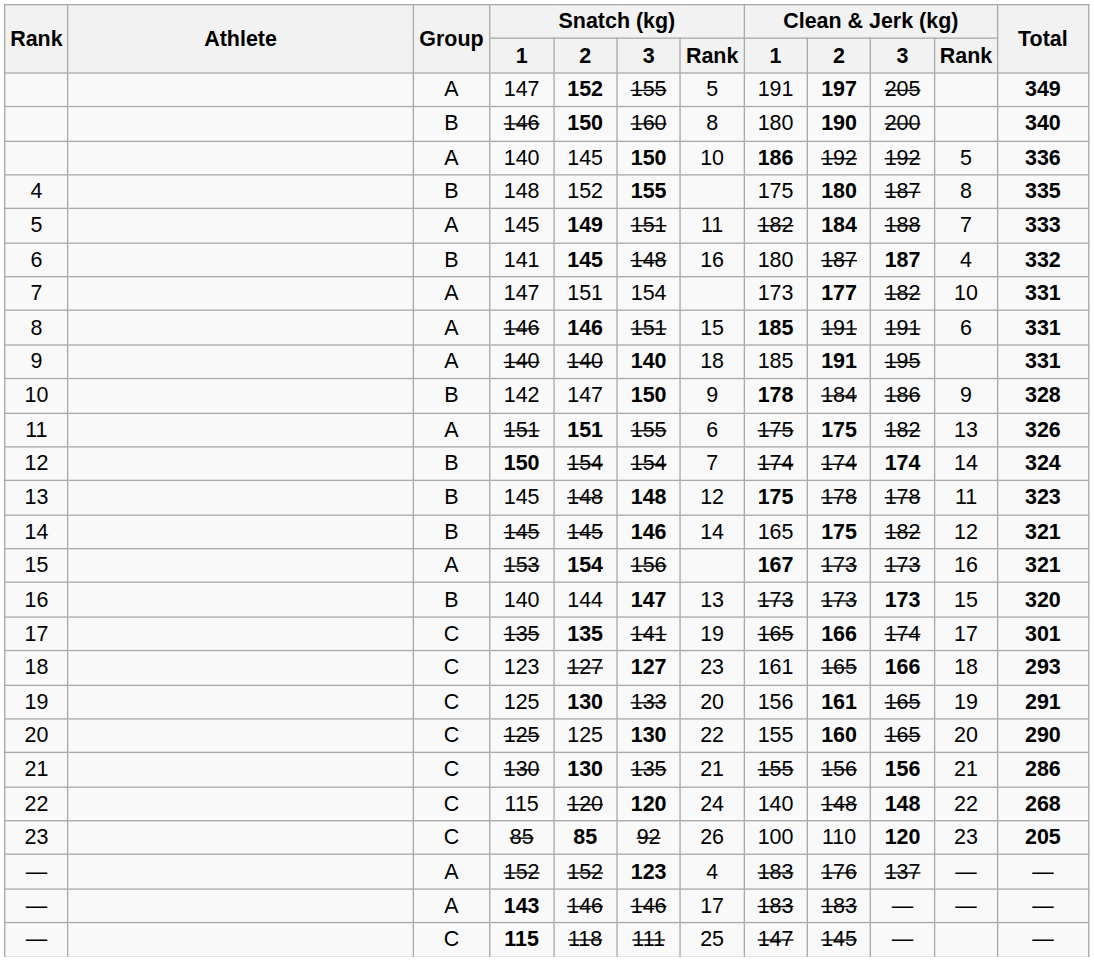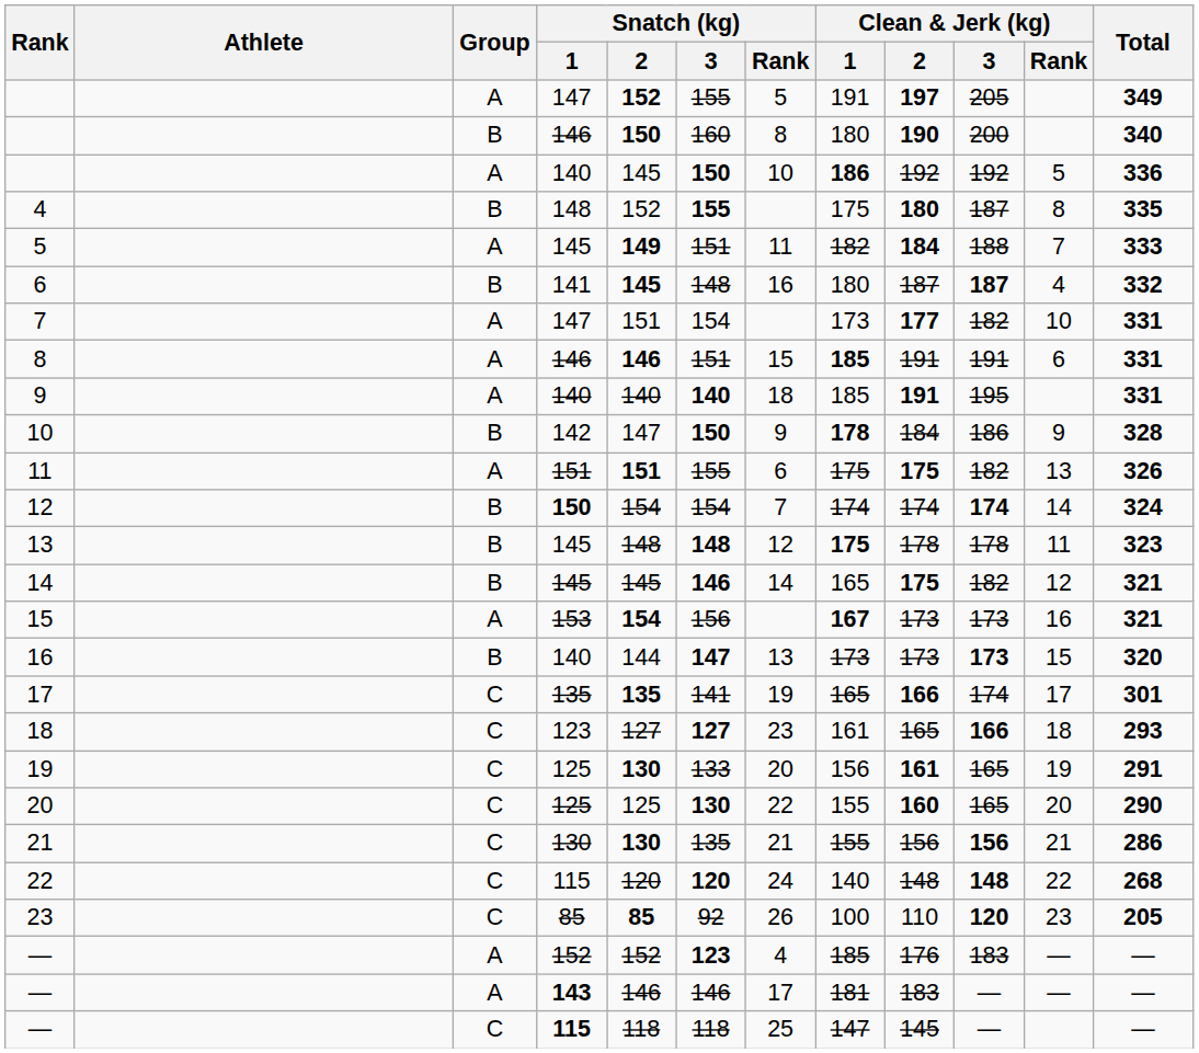— / 152 | Clean & Jerk (kg) / 1: 183 -> 185
— / 152 | Clean & Jerk (kg) / 3: 137 -> 183
— / 143 | Clean & Jerk (kg) / 1: 183 -> 181
— / 115 | Snatch (kg) / 3: 111 -> 118
